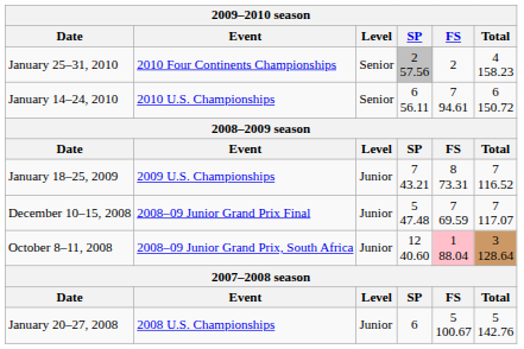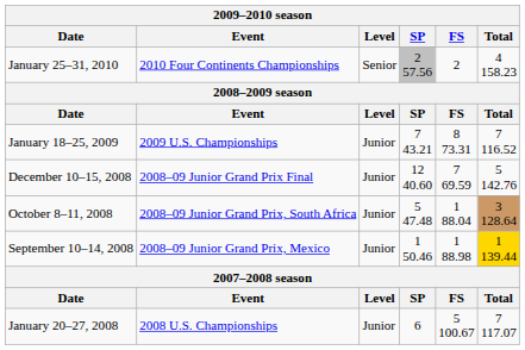- row: January 14–24, 2010 | 2010 U.S. Championships | Senior | 6 56.11 | 7 94.61 | 6 150.72
December 10–15, 2008 | SP: 5 47.48 -> 12 40.60
December 10–15, 2008 | Total: 7 117.07 -> 5 142.76
October 8–11, 2008 | SP: 12 40.60 -> 5 47.48
October 8–11, 2008 | FS: pink background -> no background
+ row: September 10–14, 2008 | 2008–09 Junior Grand Prix, Mexico | Junior | 1 50.46 | 1 88.98 | 1 139.44
January 20–27, 2008 | Total: 5 142.76 -> 7 117.07
